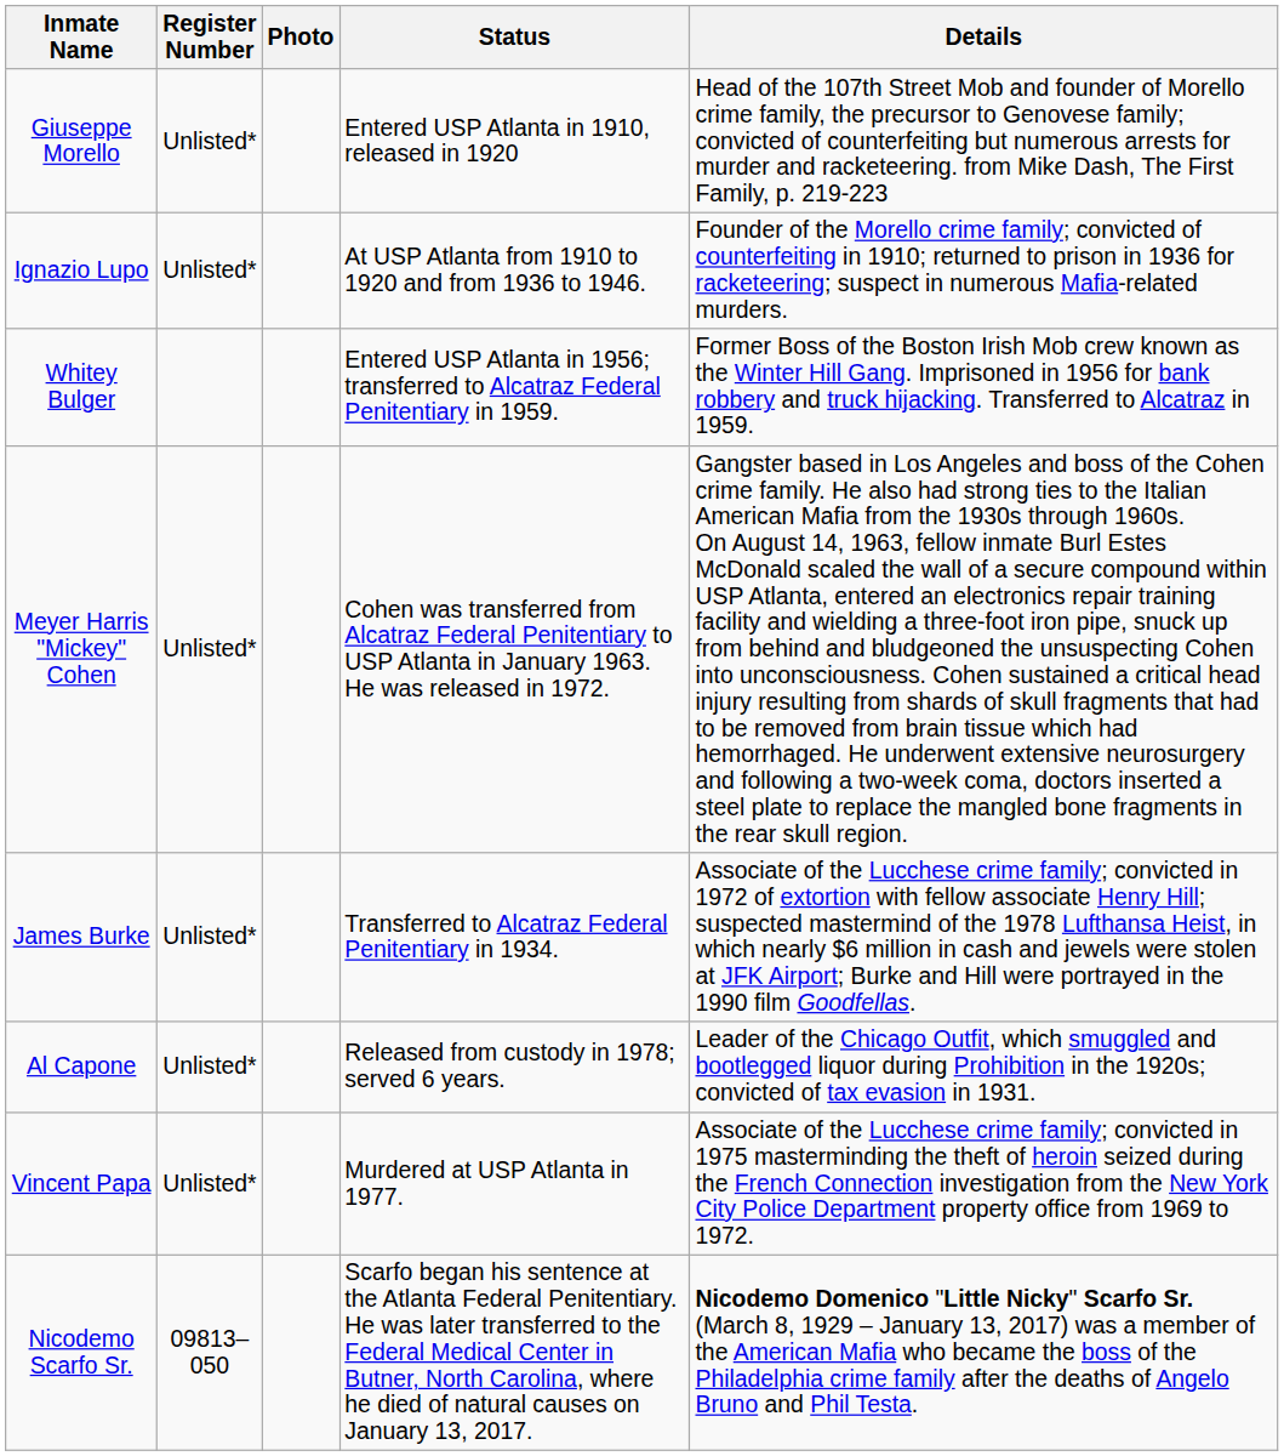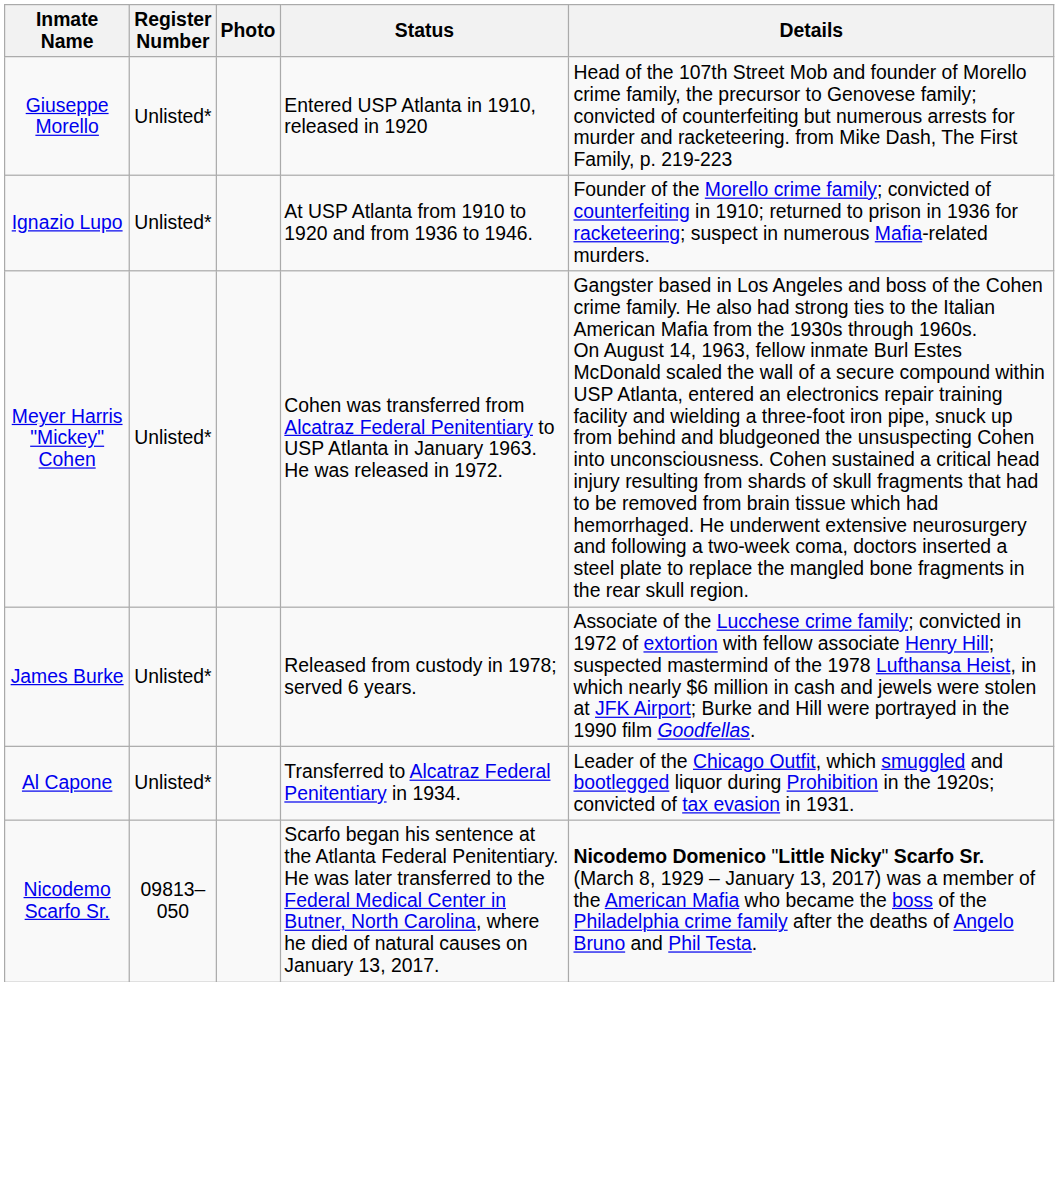- row: Whitey Bulger | Entered USP Atlanta in 1956; transferred to Alcatraz Federal Penitentiary in 1959. | Former Boss of the Boston Irish Mob crew known as the Winter Hill Gang. Imprisoned in 1956 for bank robbery and truck hijacking. Transferred to Alcatraz in 1959.
James Burke | Status: Transferred to Alcatraz Federal Penitentiary in 1934. -> Released from custody in 1978; served 6 years.
Al Capone | Status: Released from custody in 1978; served 6 years. -> Transferred to Alcatraz Federal Penitentiary in 1934.
- row: Vincent Papa | Unlisted* | Murdered at USP Atlanta in 1977. | Associate of the Lucchese crime family; convicted in 1975 masterminding the theft of heroin seized during the French Connection investigation from the New York City Police Department property office from 1969 to 1972.
